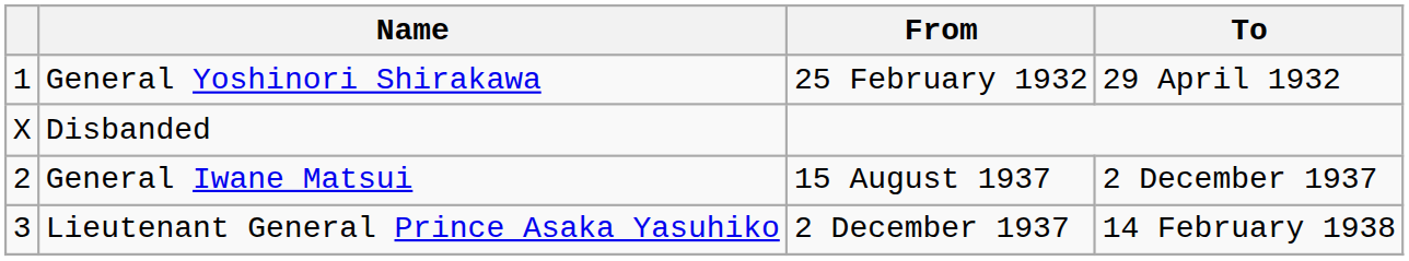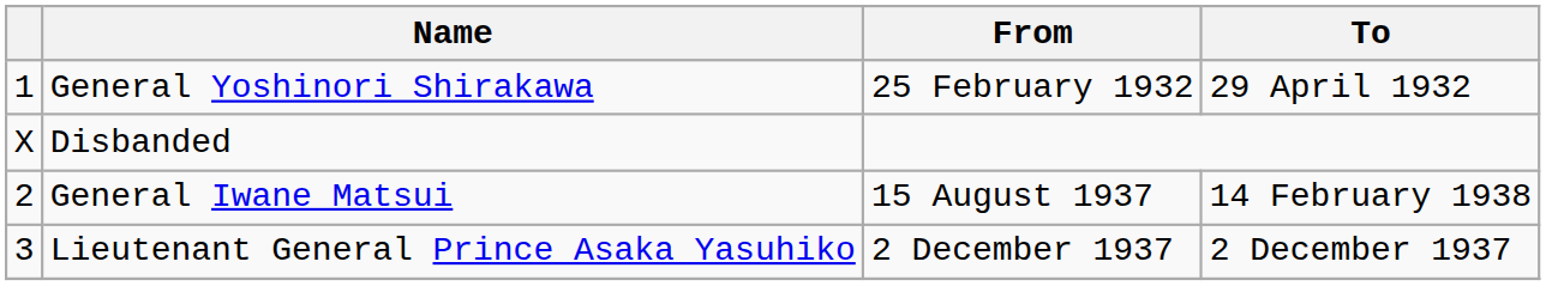General Iwane Matsui | To: 2 December 1937 -> 14 February 1938
Lieutenant General Prince Asaka Yasuhiko | To: 14 February 1938 -> 2 December 1937
